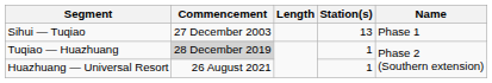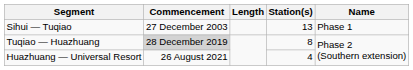Tuqiao — Huazhuang | Station(s): 1 -> 8
Huazhuang — Universal Resort | Station(s): 1 -> 4
